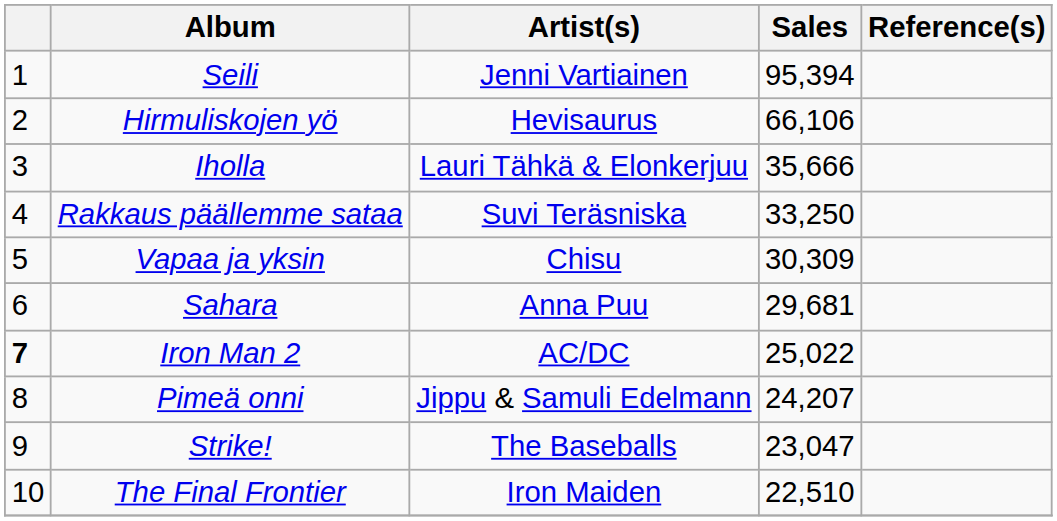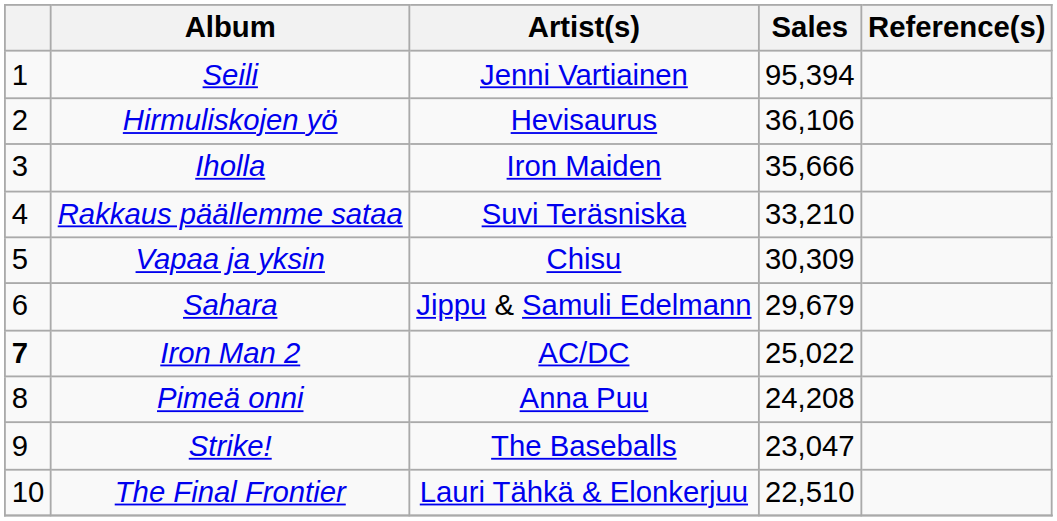Hirmuliskojen yö | Sales: 66,106 -> 36,106
Iholla | Artist(s): Lauri Tähkä & Elonkerjuu -> Iron Maiden
Rakkaus päällemme sataa | Sales: 33,250 -> 33,210
Sahara | Artist(s): Anna Puu -> Jippu & Samuli Edelmann
Sahara | Sales: 29,681 -> 29,679
Pimeä onni | Artist(s): Jippu & Samuli Edelmann -> Anna Puu
Pimeä onni | Sales: 24,207 -> 24,208
The Final Frontier | Artist(s): Iron Maiden -> Lauri Tähkä & Elonkerjuu
